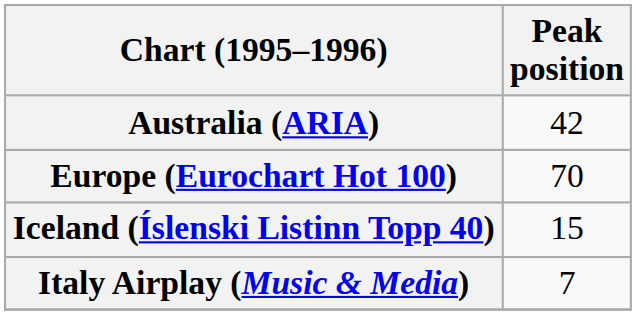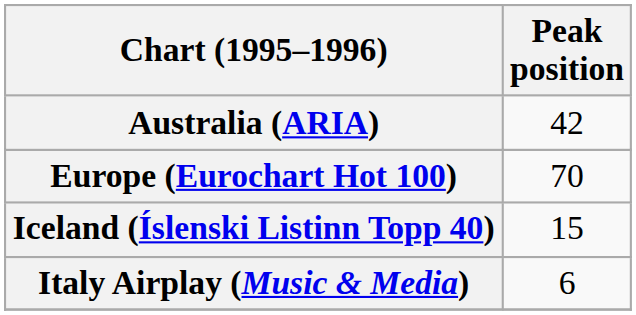Italy Airplay (Music & Media) | Peak position: 7 -> 6
